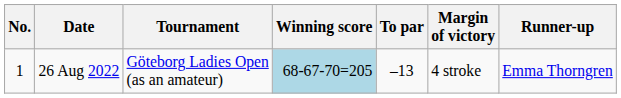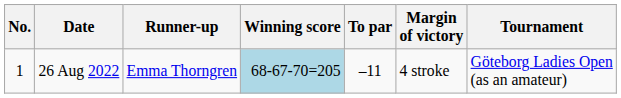columns swapped: Tournament <-> Runner-up
26 Aug 2022 | To par: –13 -> –11
